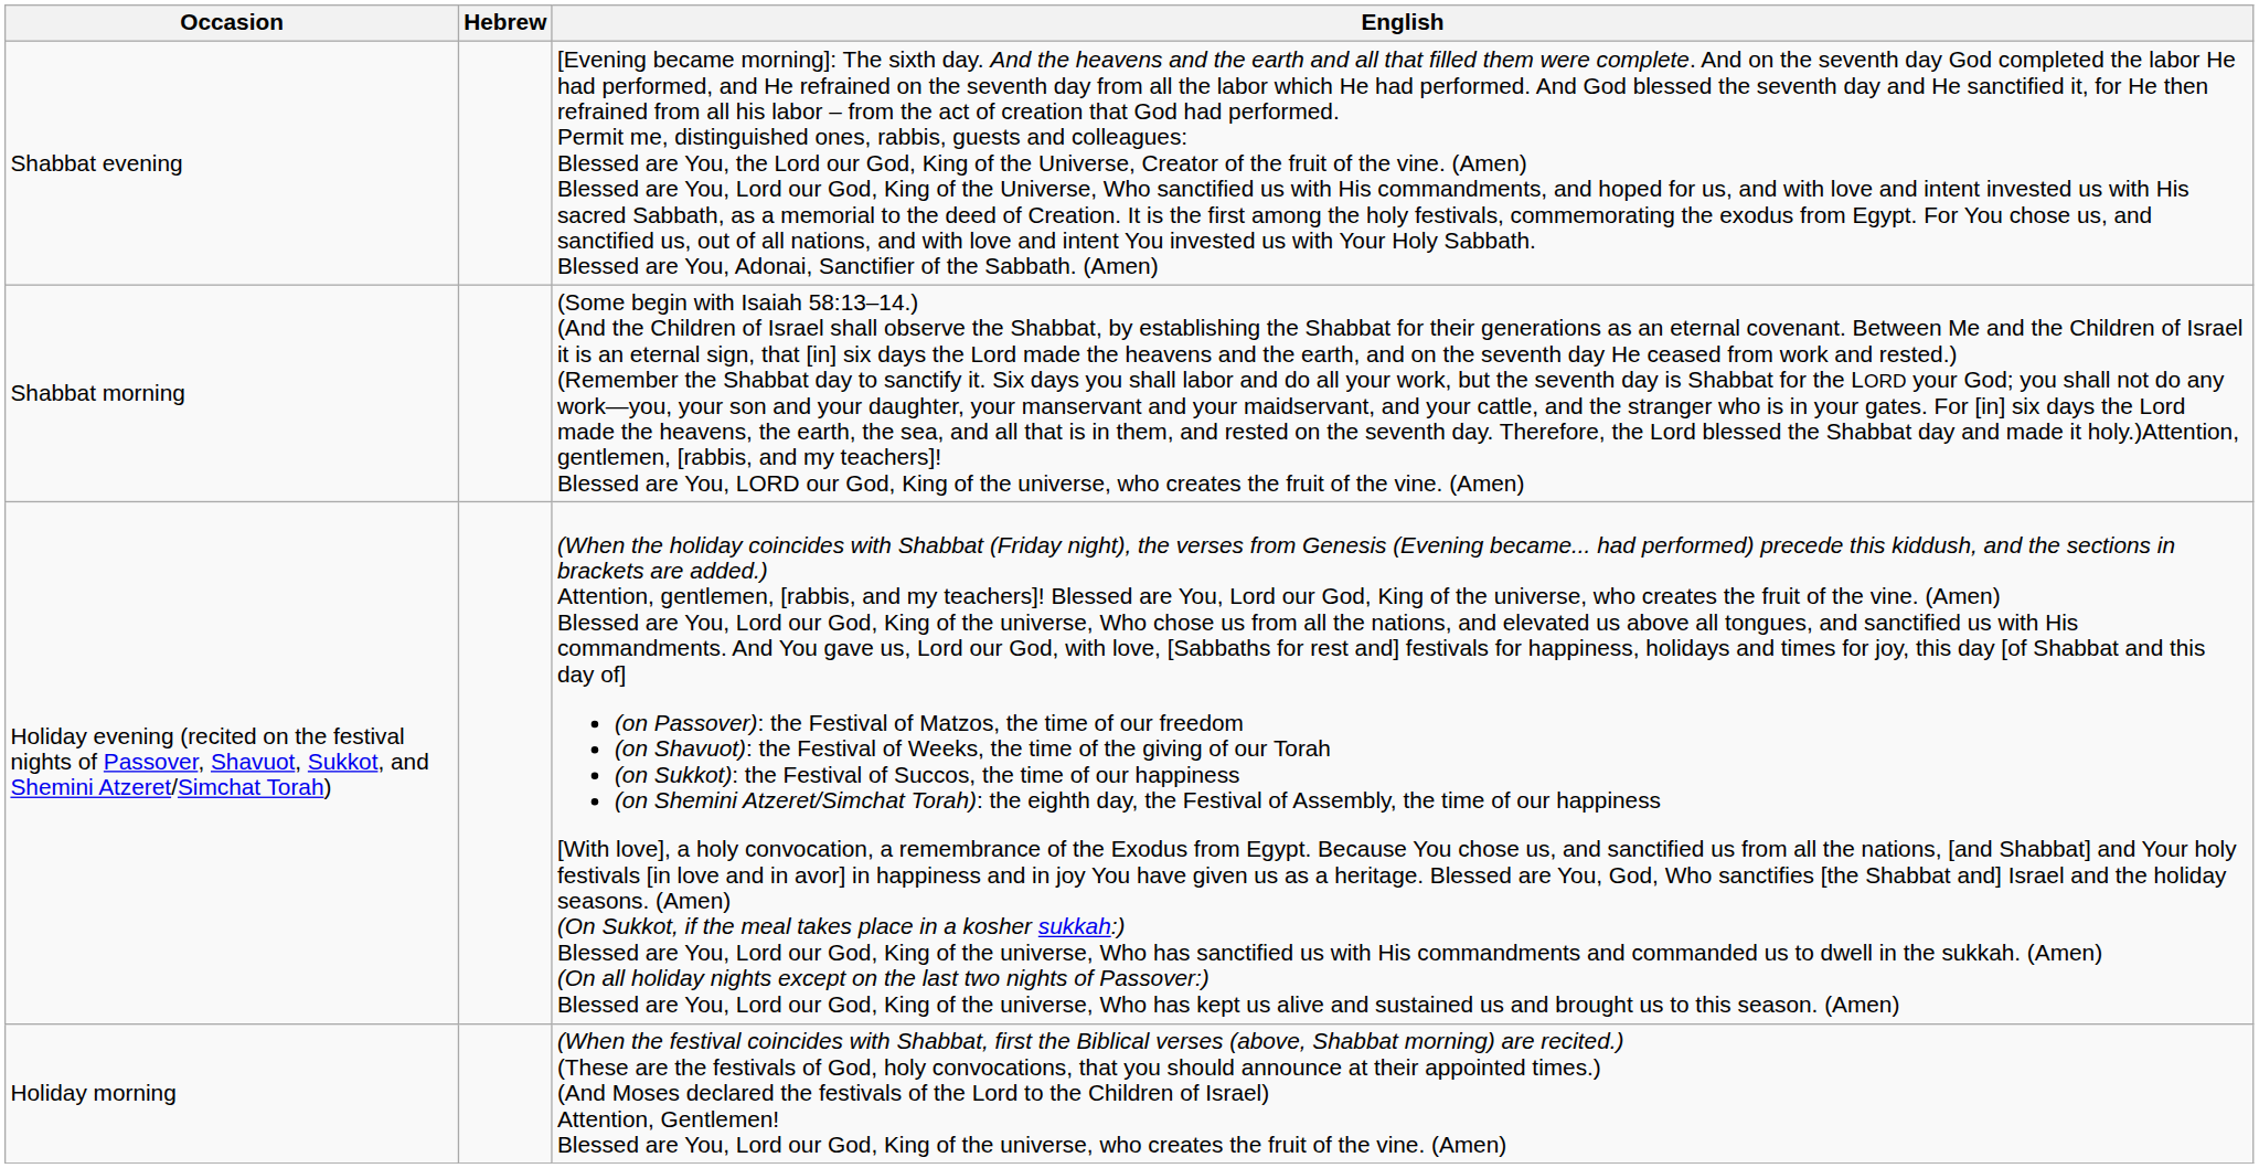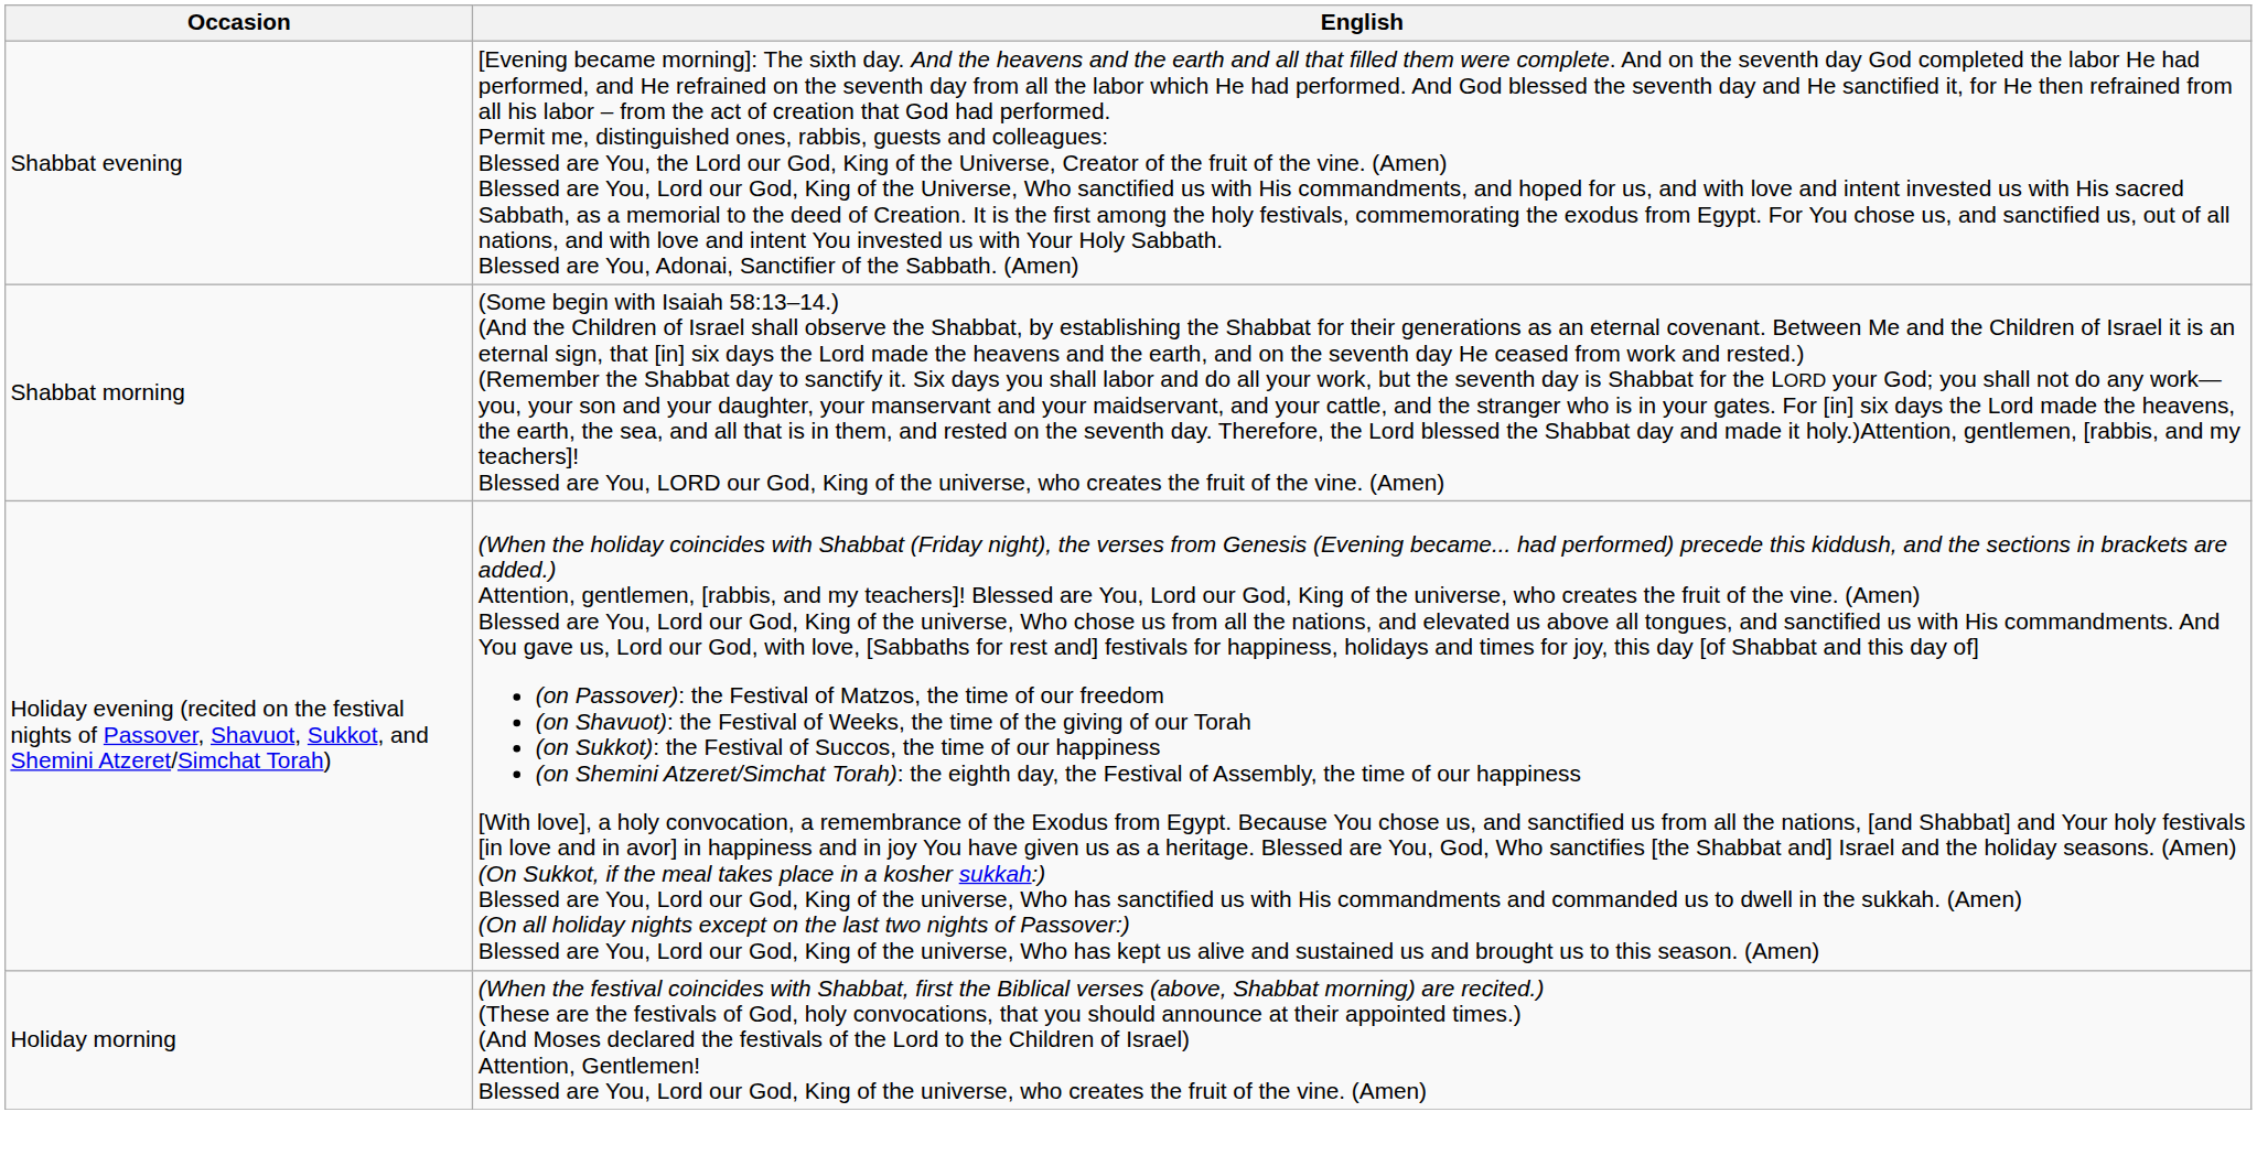- column: Hebrew
